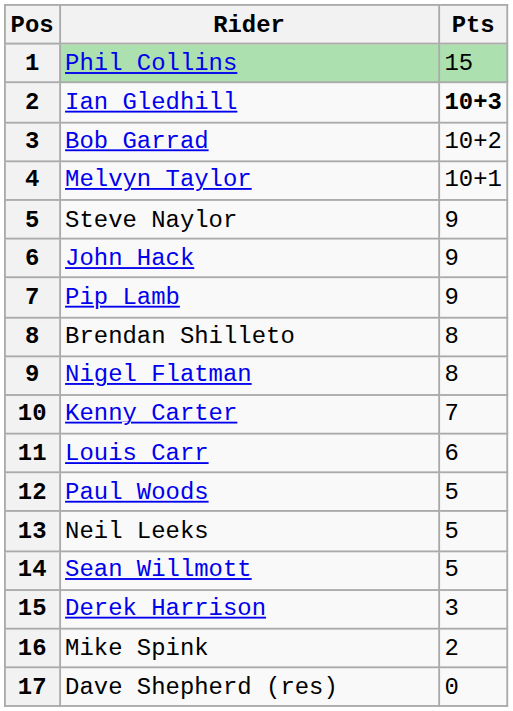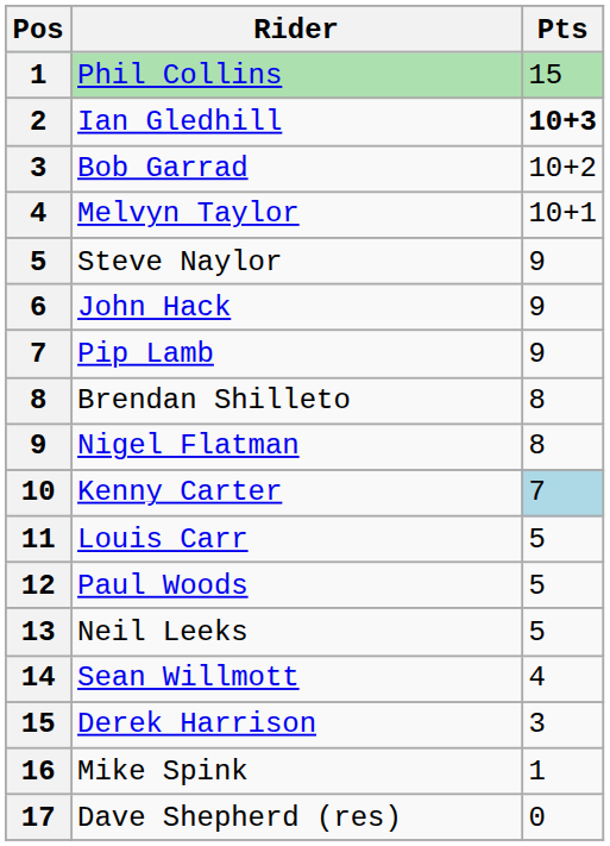Kenny Carter | Pts: no background -> lightblue background
Louis Carr | Pts: 6 -> 5
Sean Willmott | Pts: 5 -> 4
Mike Spink | Pts: 2 -> 1
